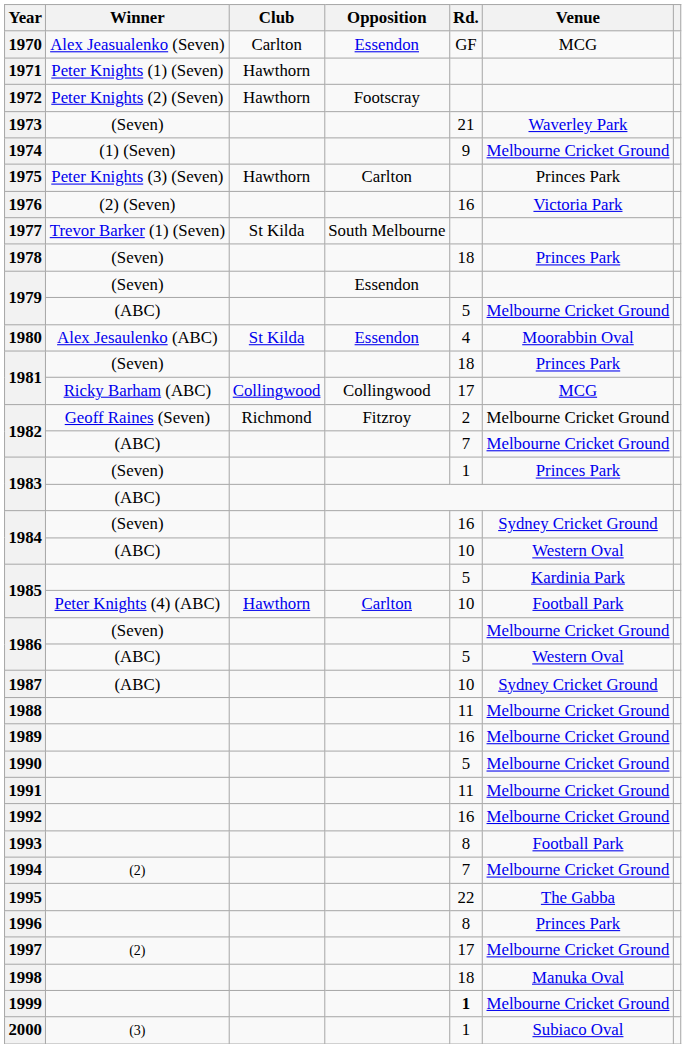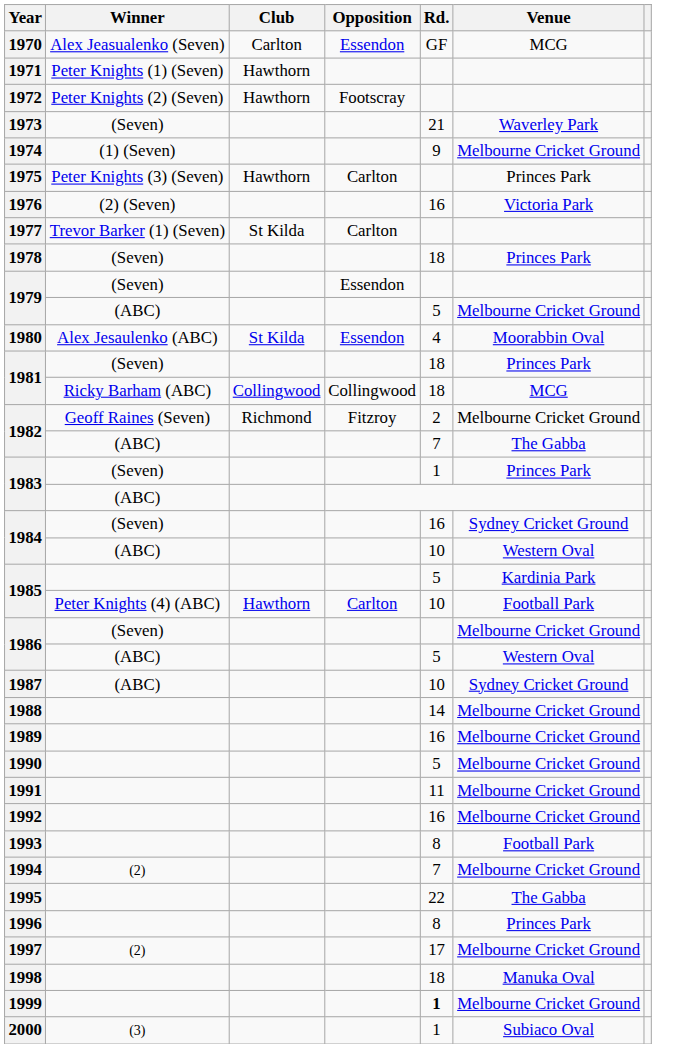1977 | Opposition: South Melbourne -> Carlton
1981 / Ricky Barham (ABC) | Rd.: 17 -> 18
1982 / (ABC) | Venue: Melbourne Cricket Ground -> The Gabba
1988 | Rd.: 11 -> 14
